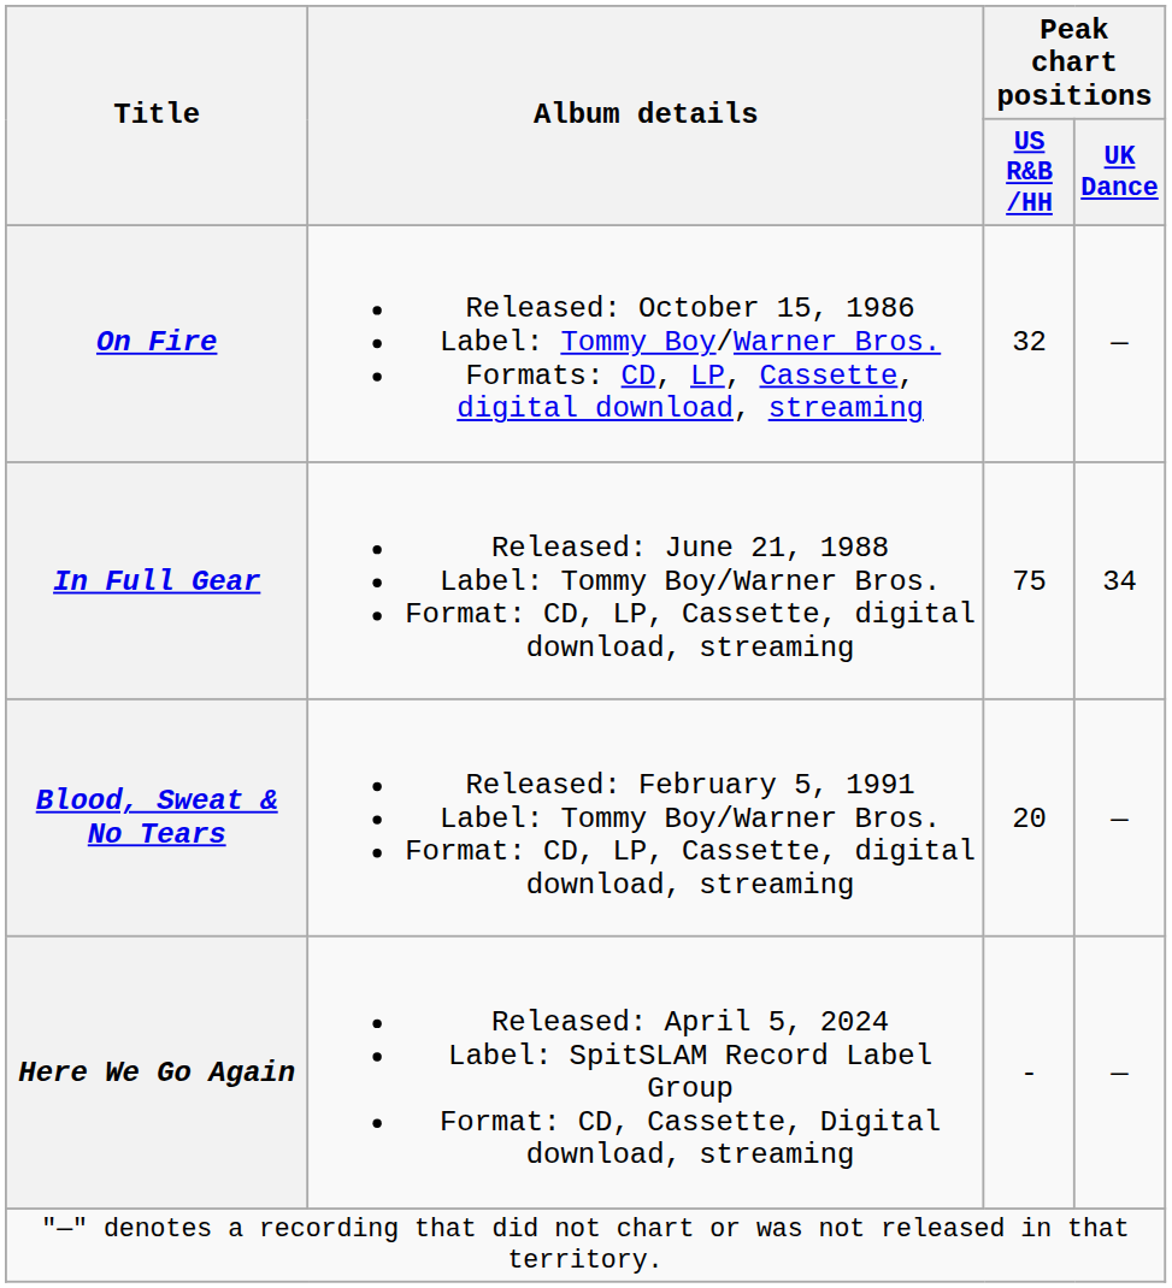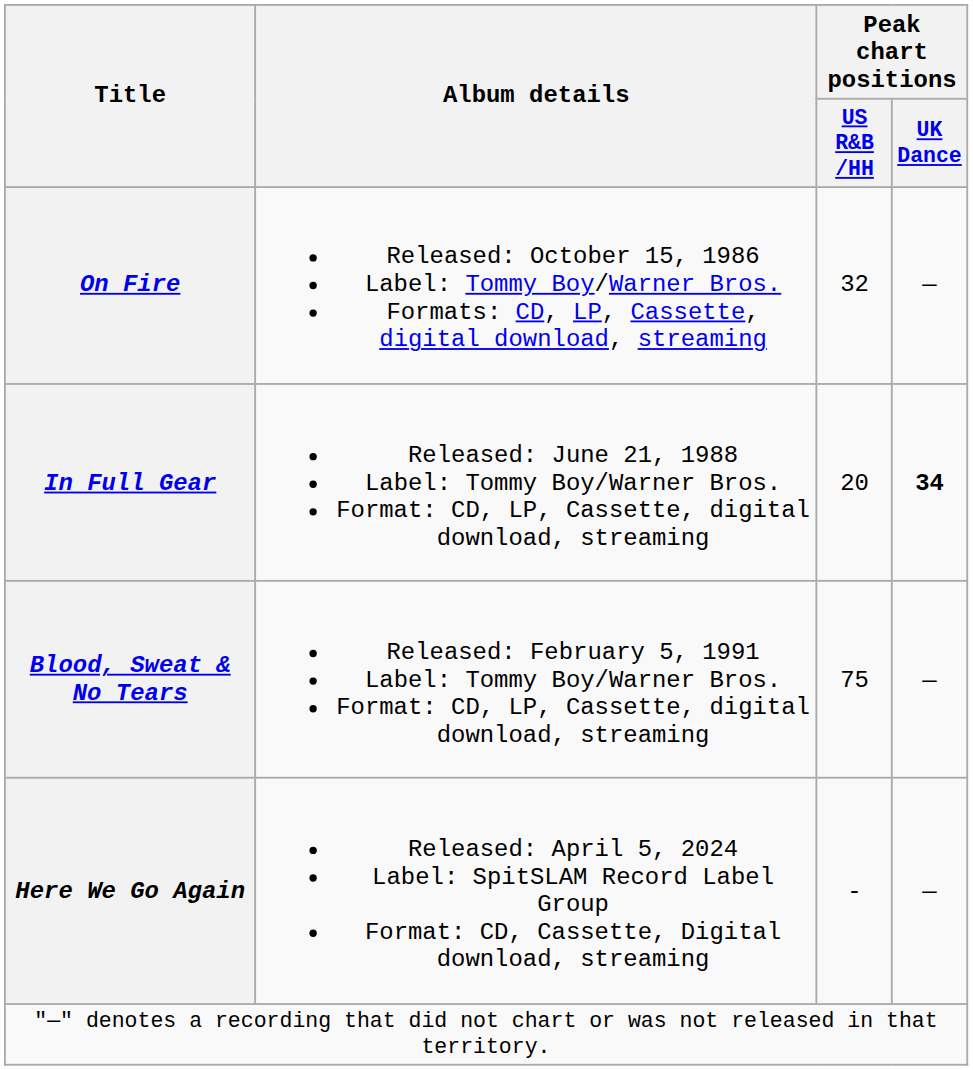In Full Gear | Peak chart positions / US R&B /HH: 75 -> 20
In Full Gear | Peak chart positions / UK Dance: normal -> bold
Blood, Sweat & No Tears | Peak chart positions / US R&B /HH: 20 -> 75
